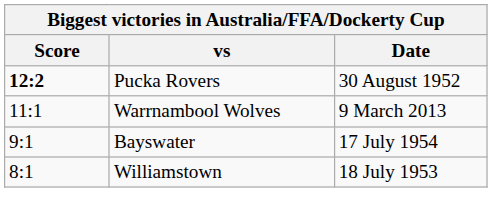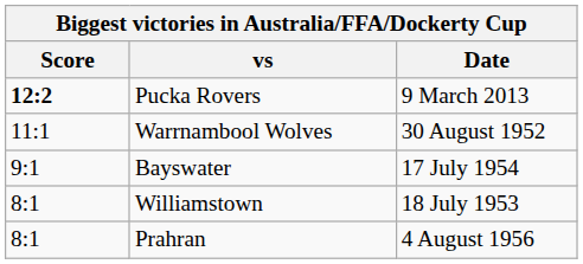Pucka Rovers | Date: 30 August 1952 -> 9 March 2013
Warrnambool Wolves | Date: 9 March 2013 -> 30 August 1952
+ row: 8:1 | Prahran | 4 August 1956
